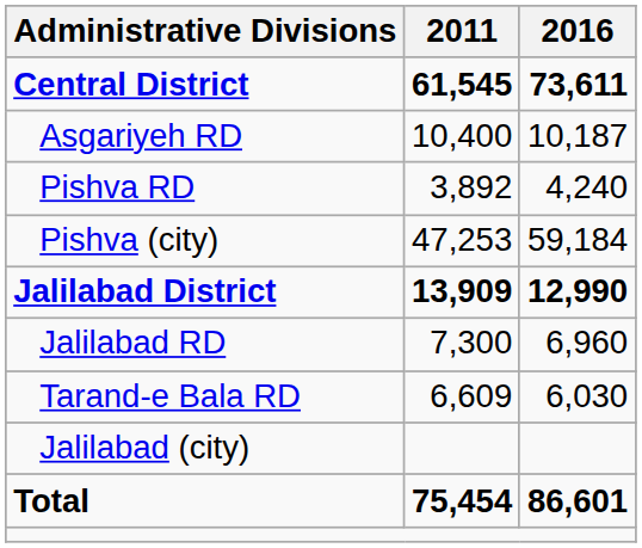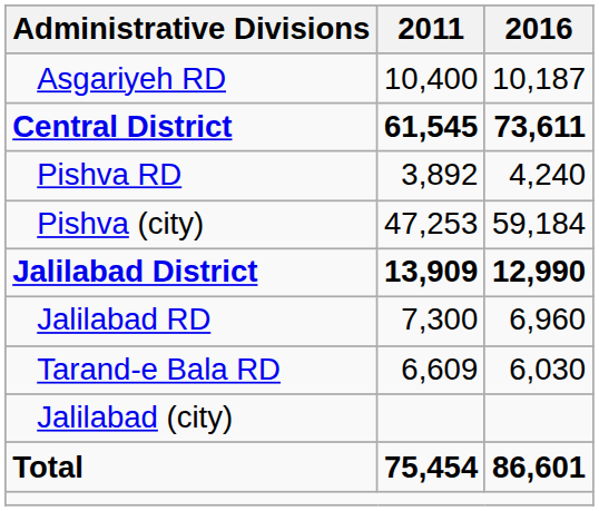rows swapped: Central District <-> Asgariyeh RD
